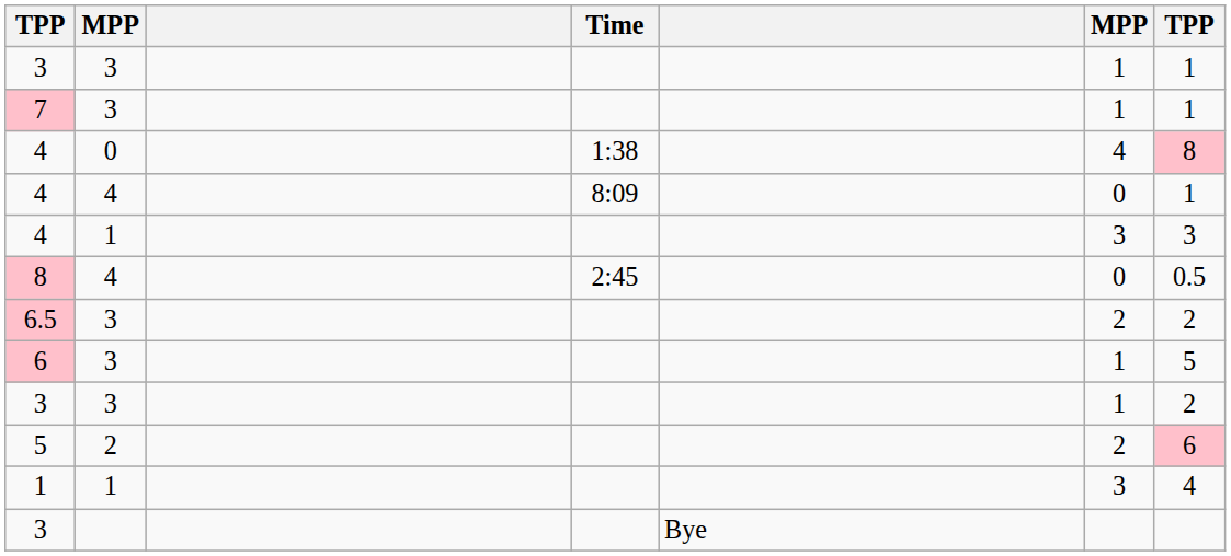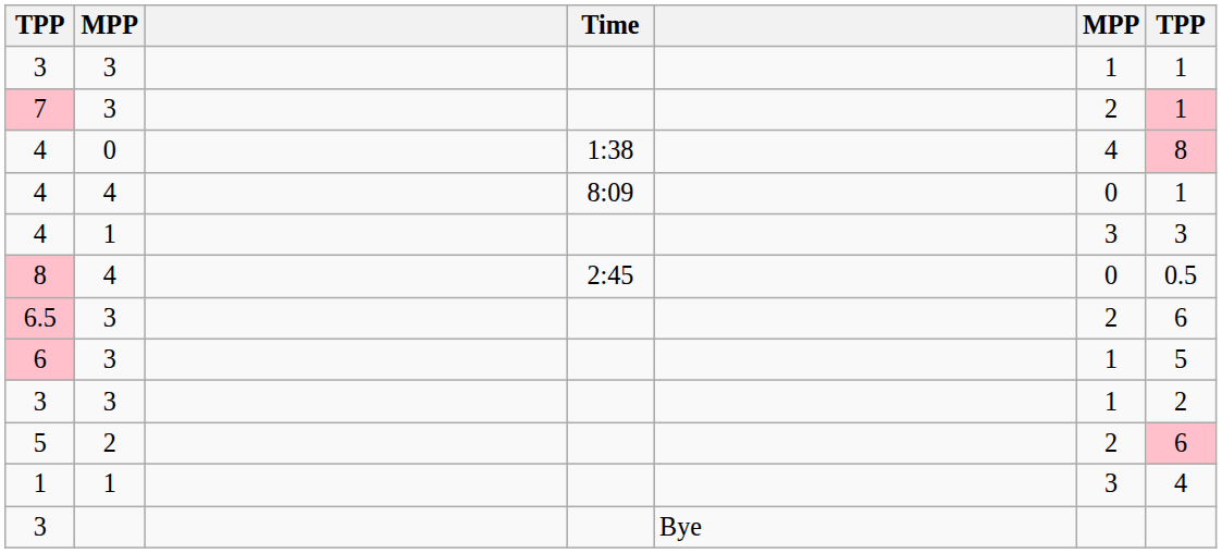7 | column 6: 1 -> 2
7 | column 7: no background -> pink background
6.5 | column 7: 2 -> 6
